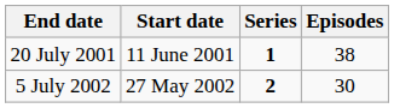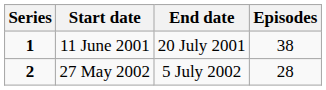columns swapped: Series <-> End date
27 May 2002 | Episodes: 30 -> 28
